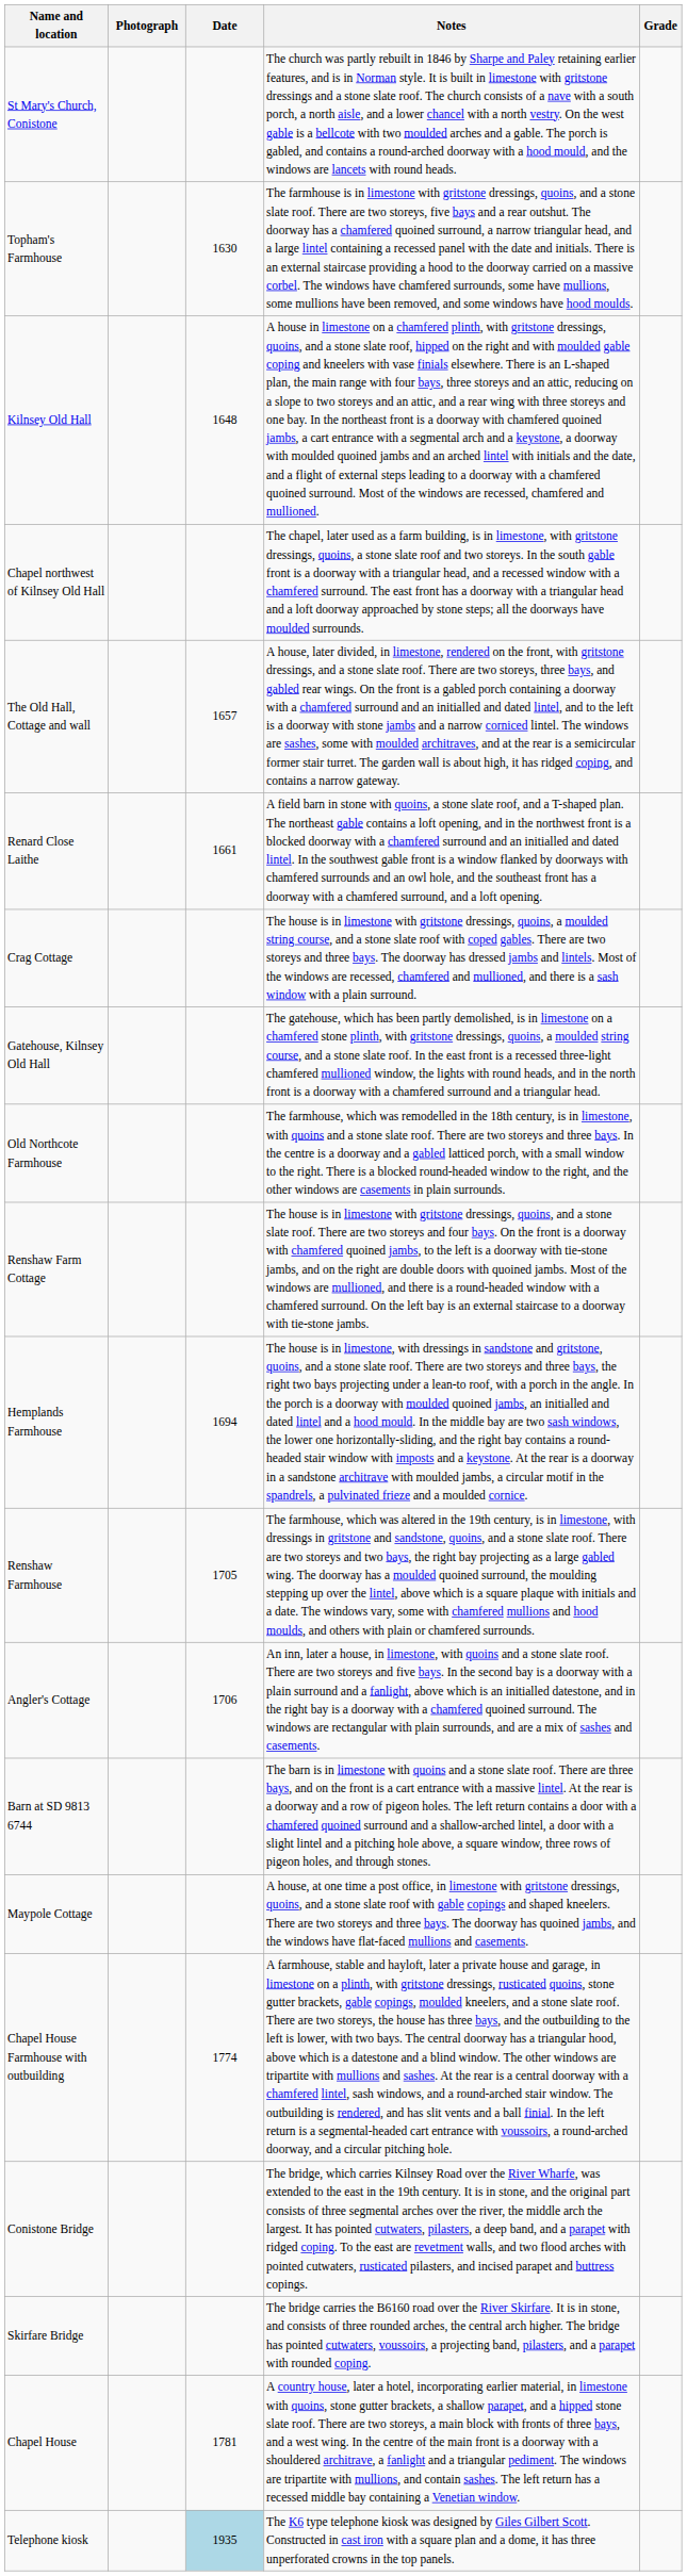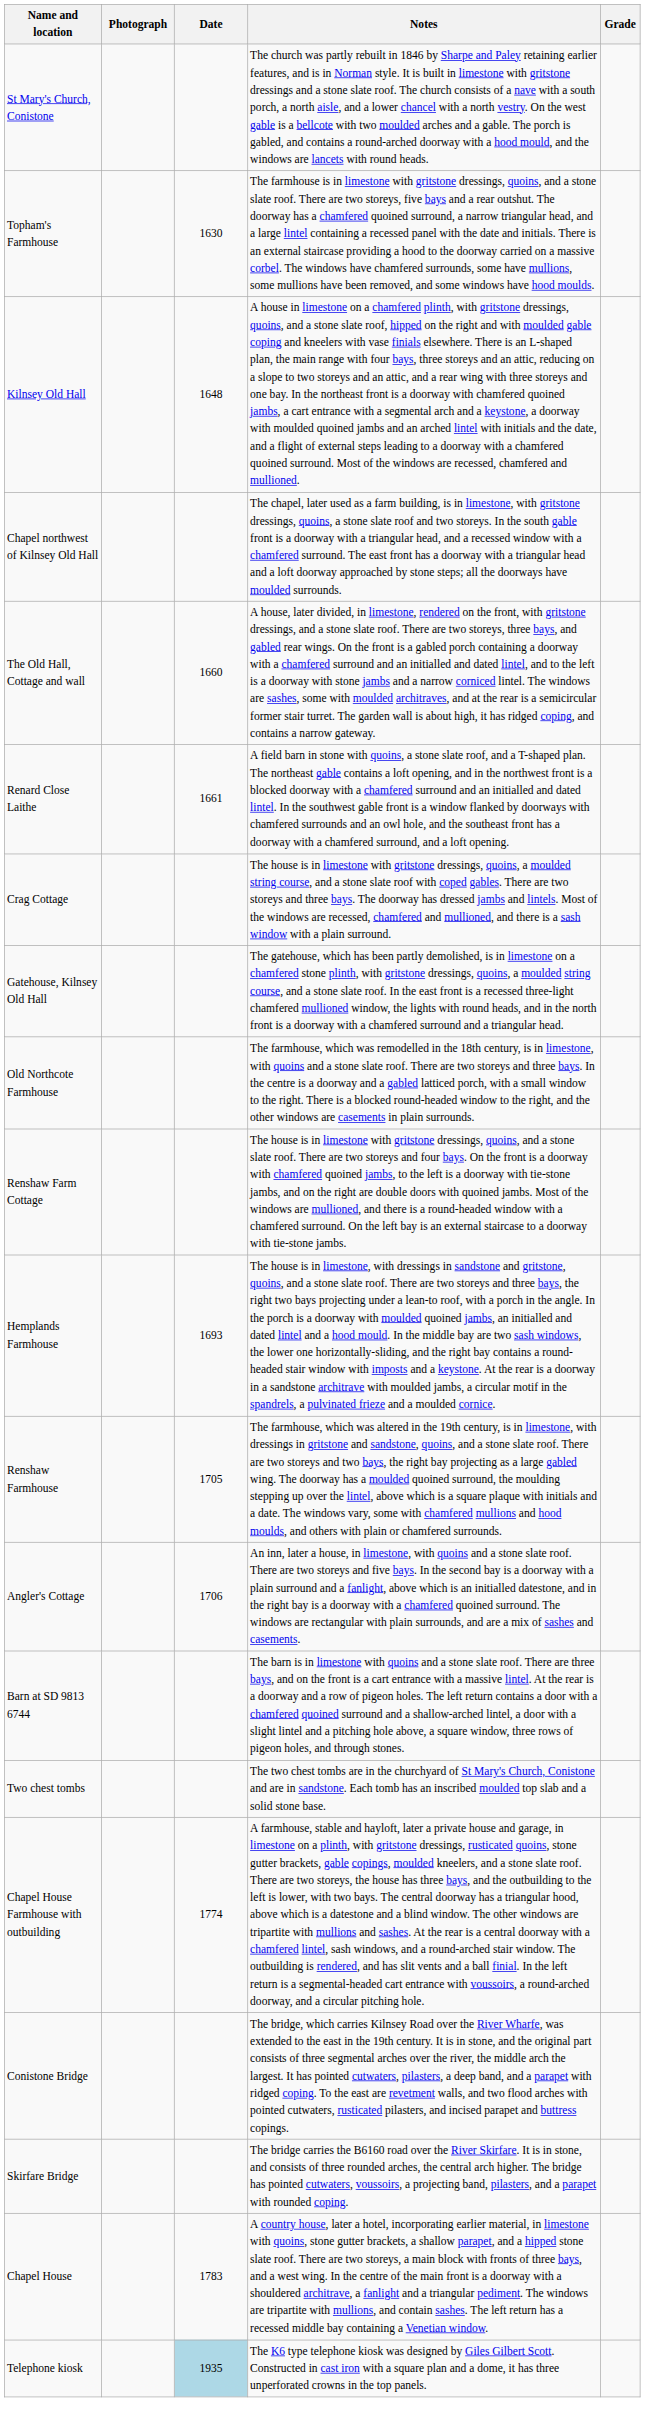The Old Hall, Cottage and wall | Date: 1657 -> 1660
Hemplands Farmhouse | Date: 1694 -> 1693
- row: Maypole Cottage | A house, at one time a post office, in limestone with gritstone dressings, quoins, and a stone slate roof with gable copings and shaped kneelers. There are two storeys and three bays. The doorway has quoined jambs, and the windows have flat-faced mullions and casements.
+ row: Two chest tombs | The two chest tombs are in the churchyard of St Mary's Church, Conistone and are in sandstone. Each tomb has an inscribed moulded top slab and a solid stone base.
Chapel House | Date: 1781 -> 1783
